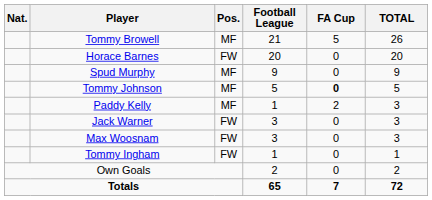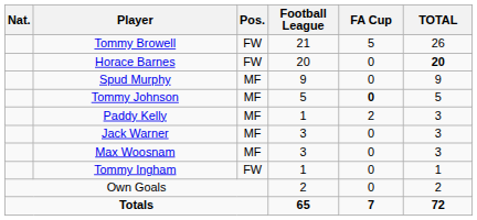Tommy Browell | Pos.: MF -> FW
Horace Barnes | TOTAL: normal -> bold
Jack Warner | Pos.: FW -> MF
Max Woosnam | Pos.: FW -> MF
